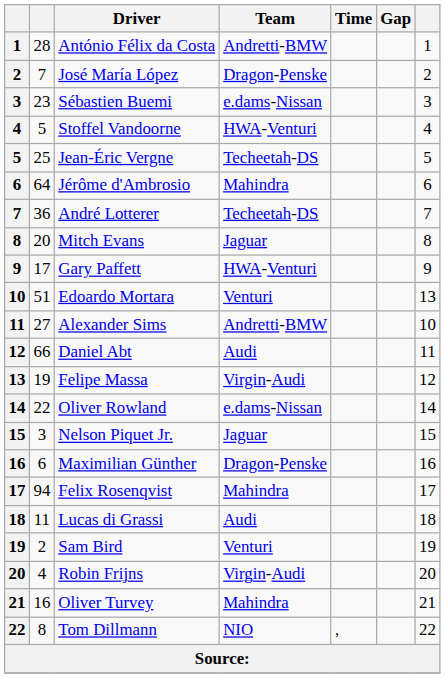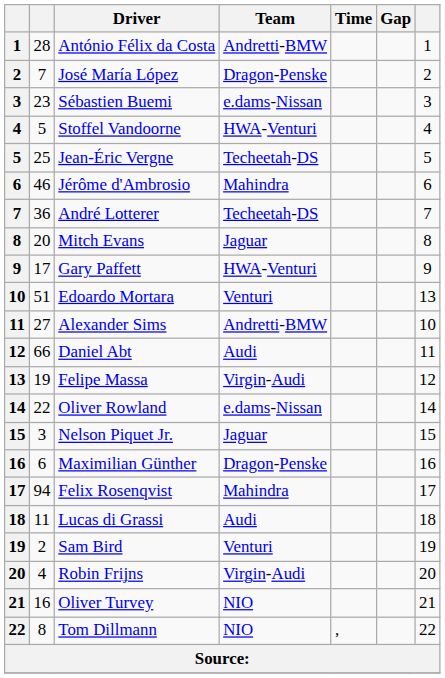Jérôme d'Ambrosio | column 2: 64 -> 46
Oliver Turvey | Team: Mahindra -> NIO
